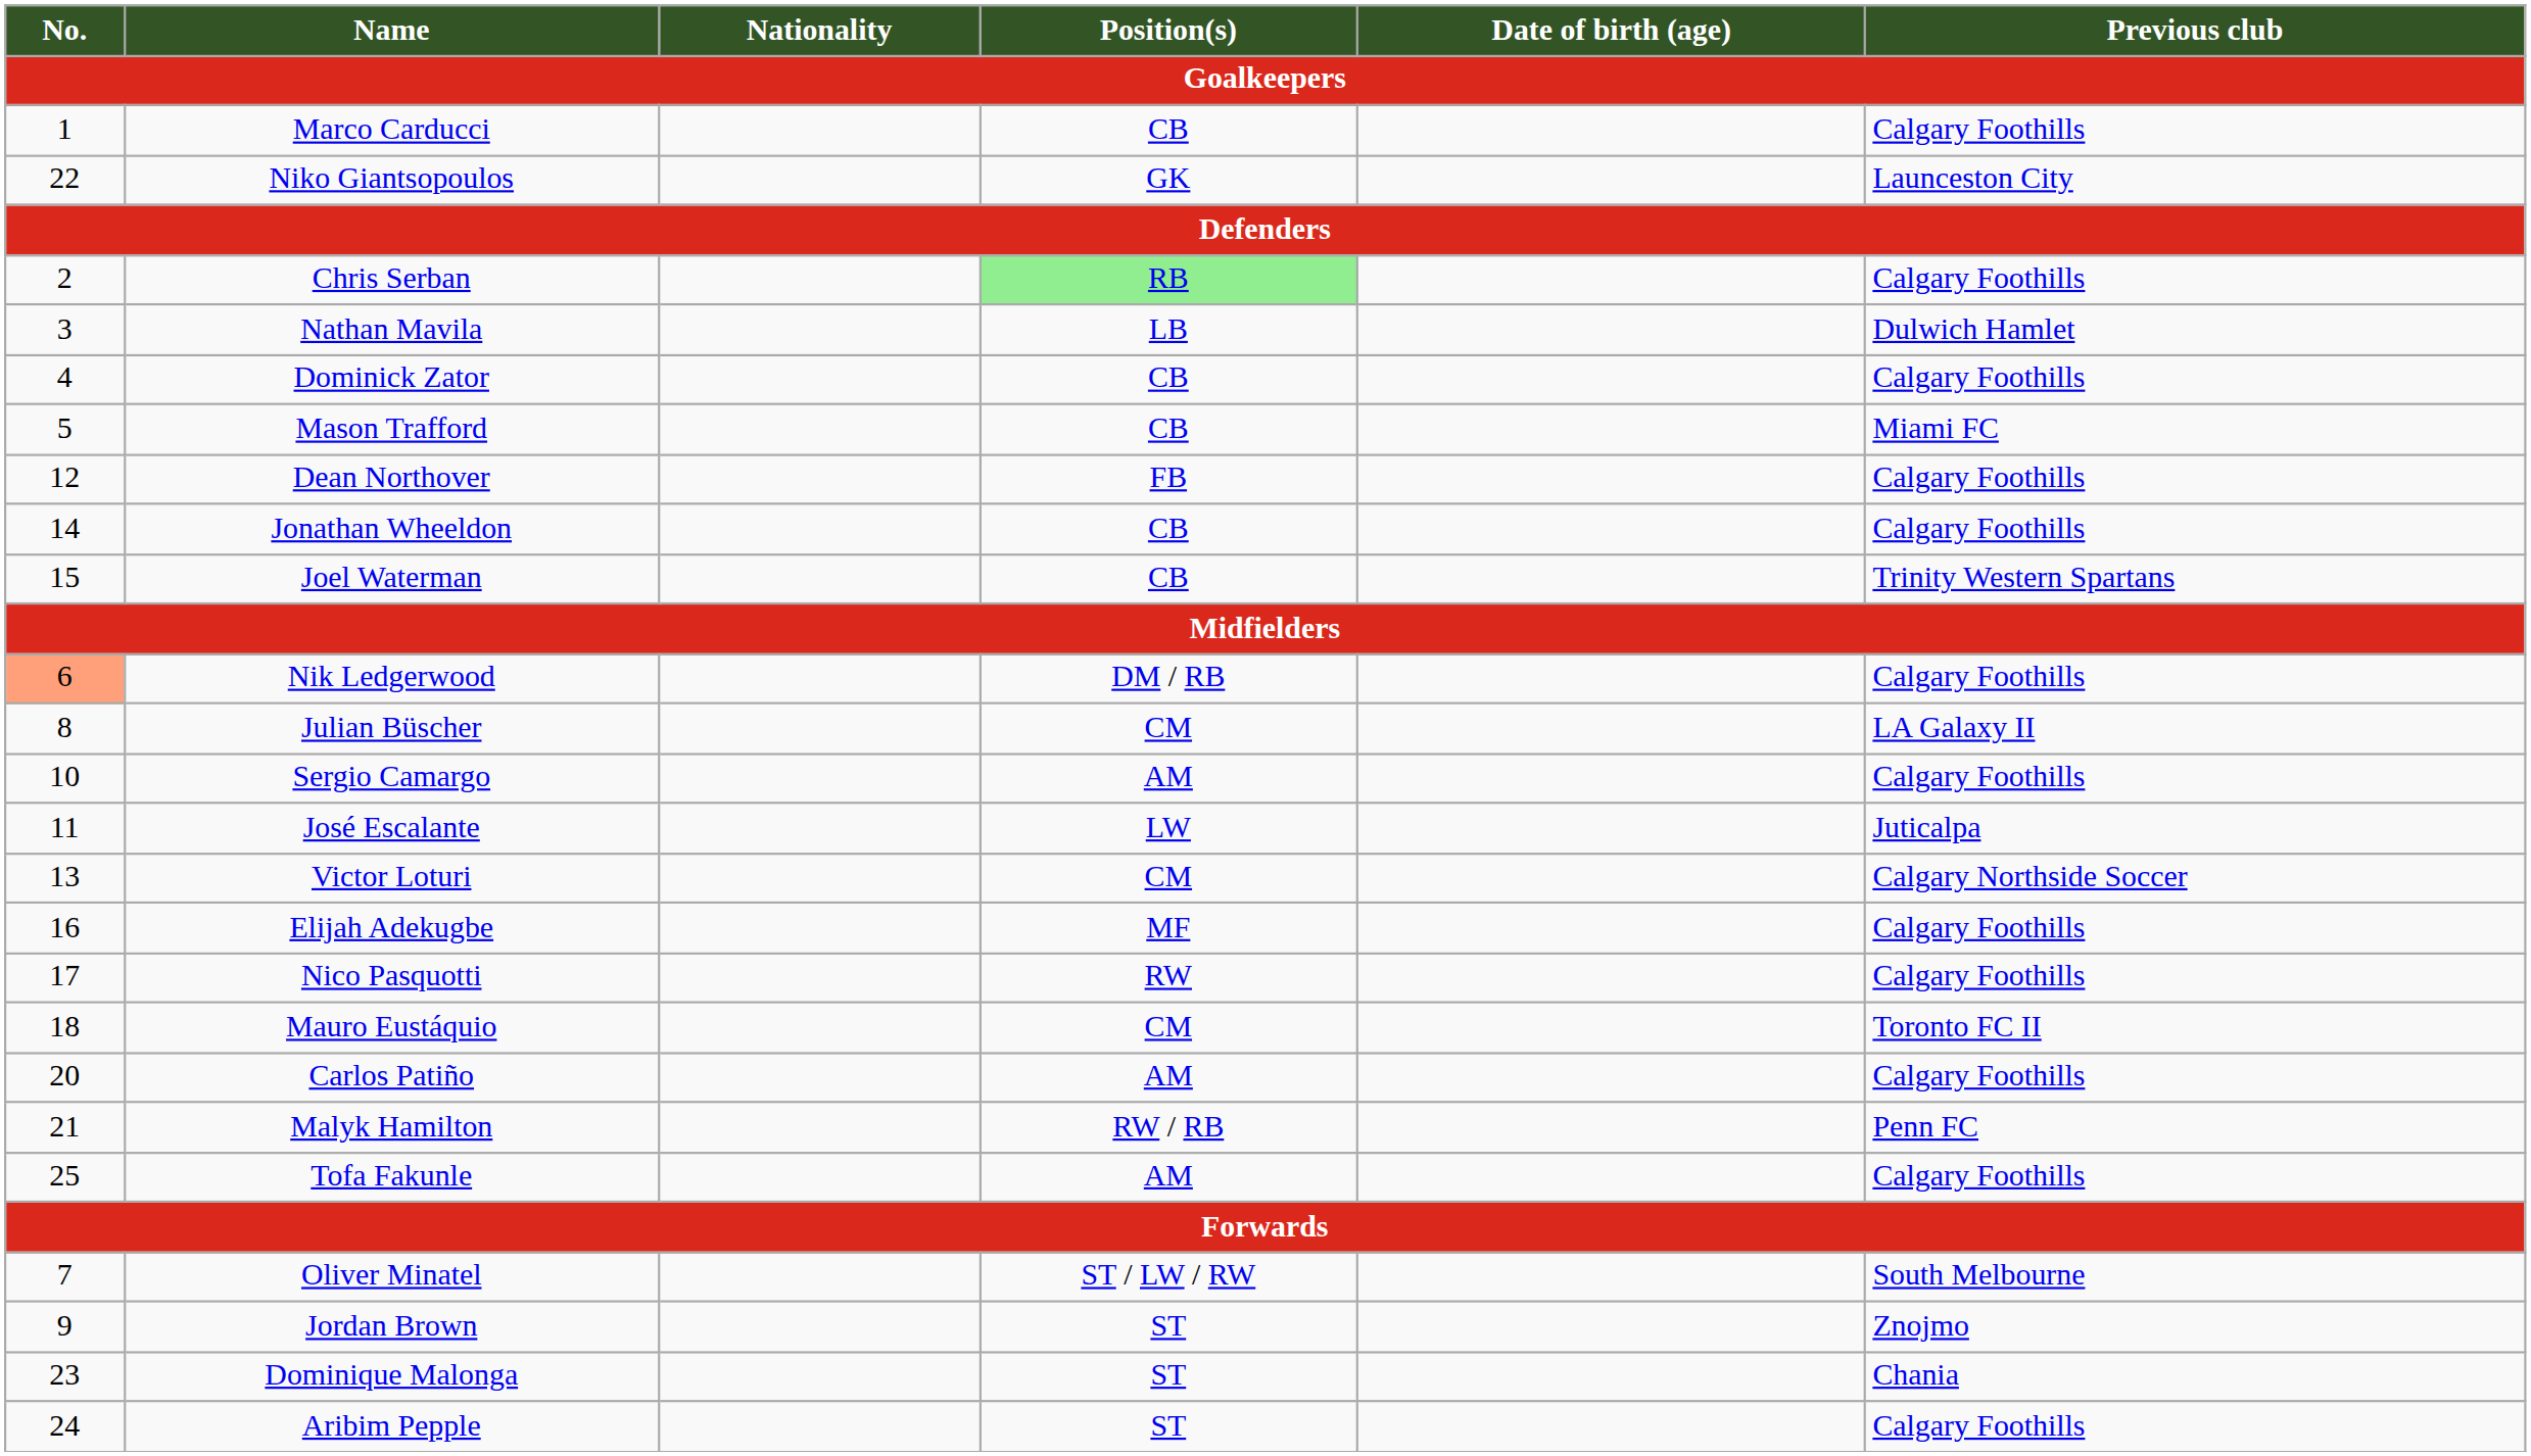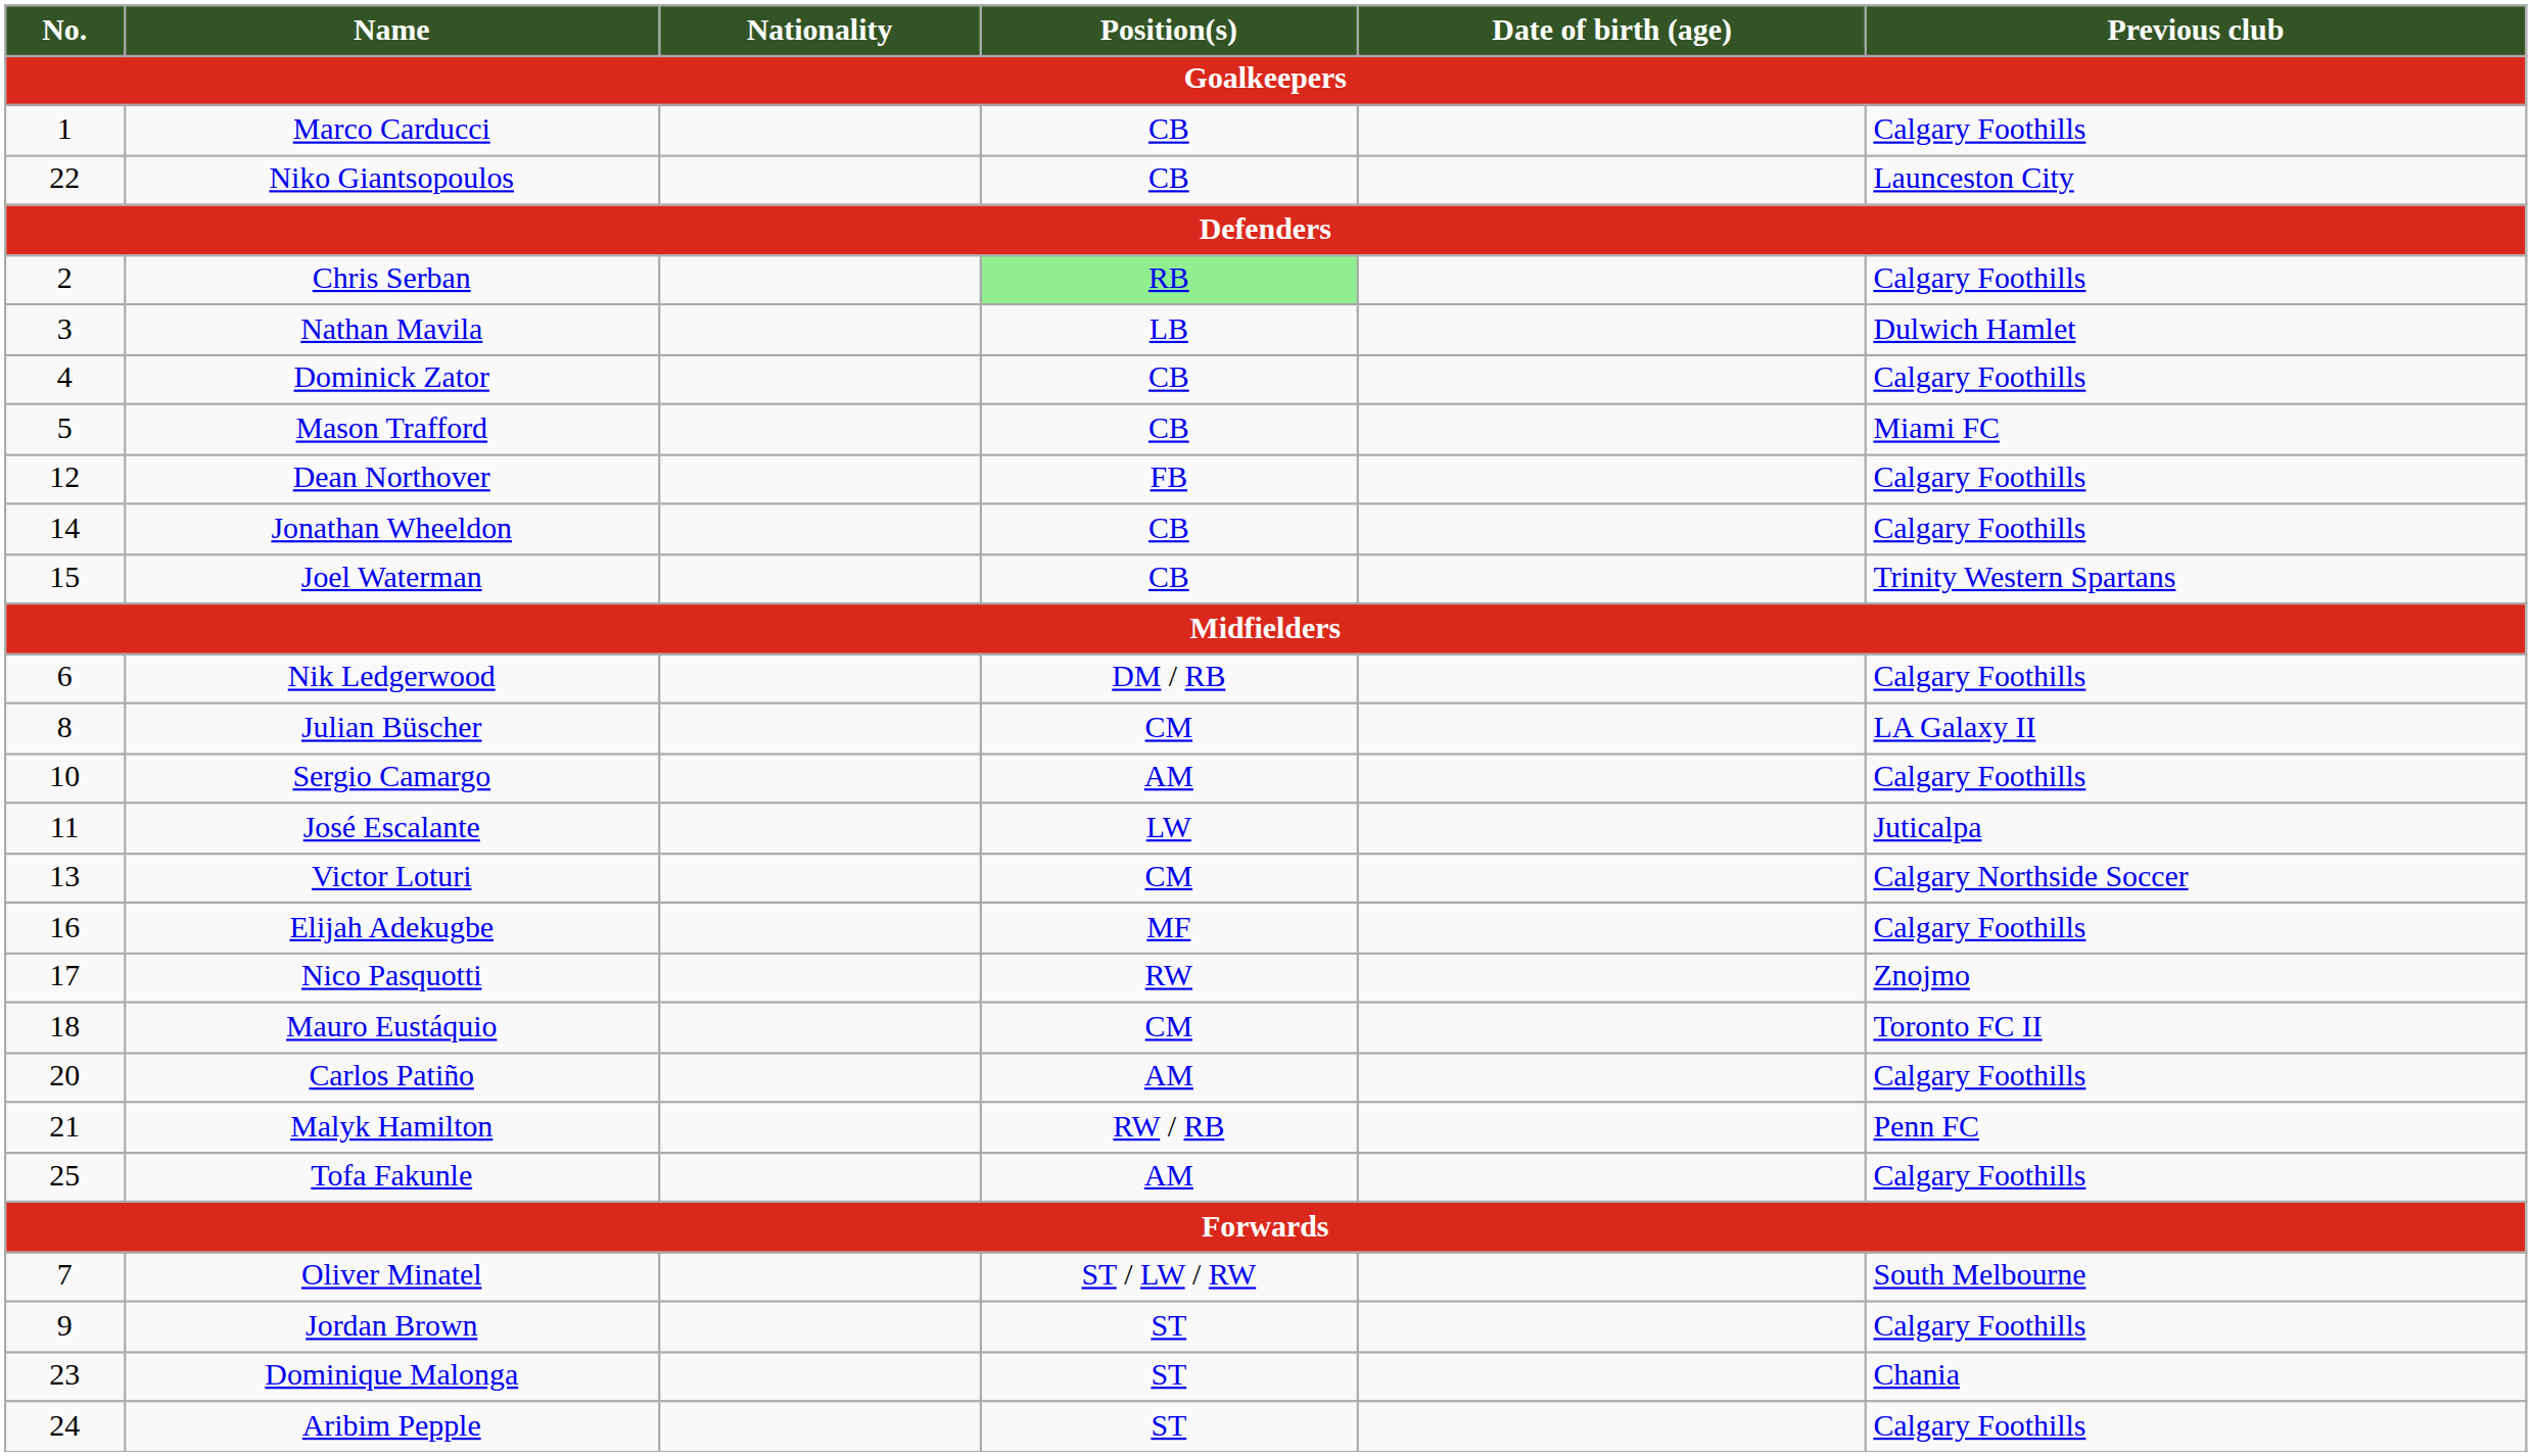Niko Giantsopoulos | Position(s): GK -> CB
Nik Ledgerwood | No.: lightsalmon background -> no background
Nico Pasquotti | Previous club: Calgary Foothills -> Znojmo
Jordan Brown | Previous club: Znojmo -> Calgary Foothills
